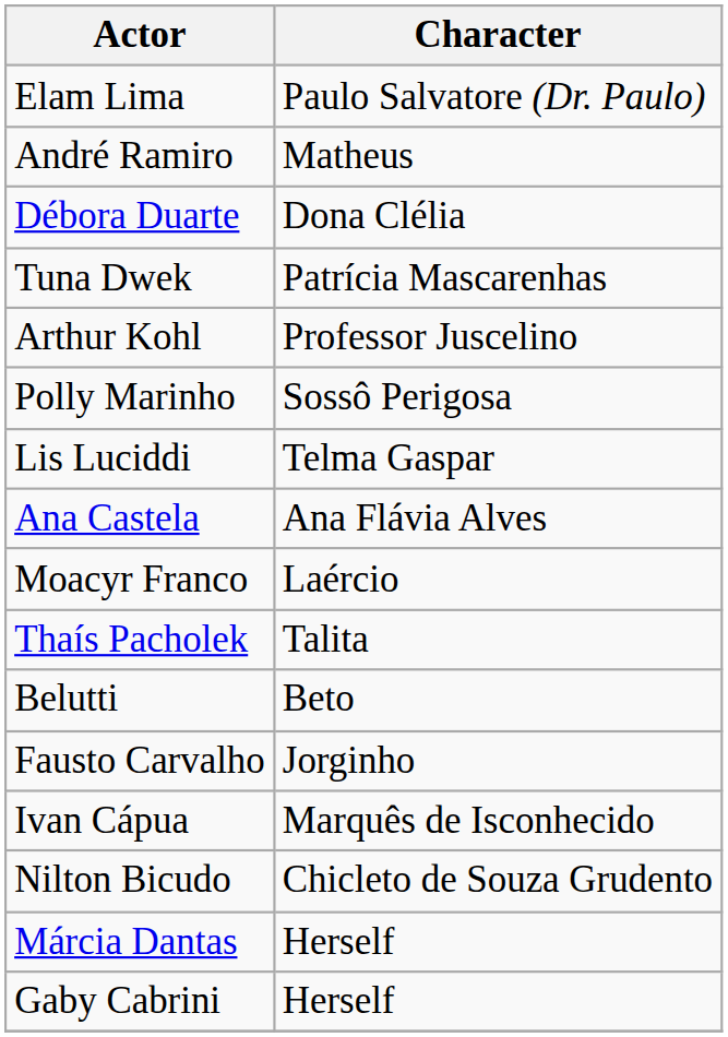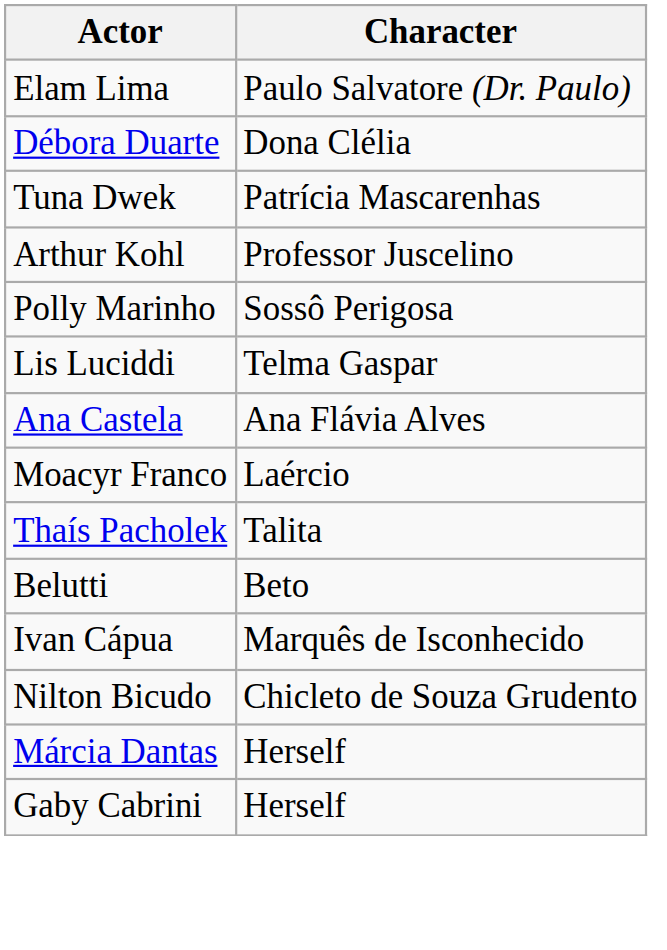- row: André Ramiro | Matheus
- row: Fausto Carvalho | Jorginho
